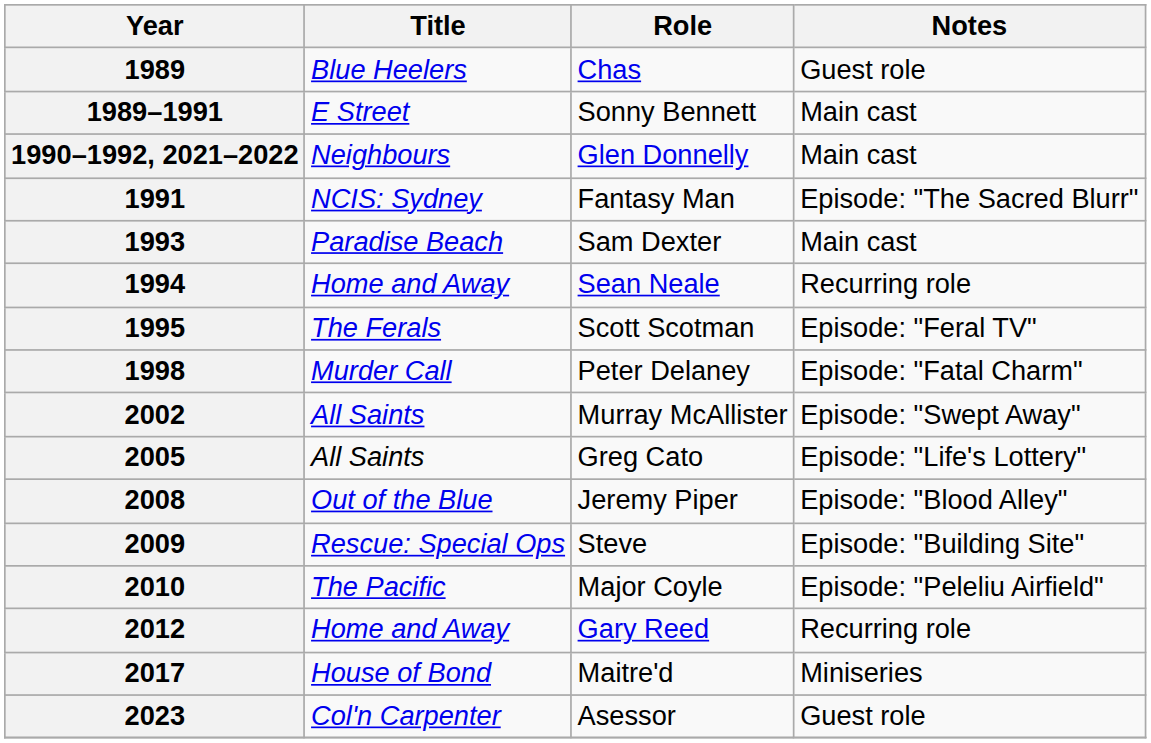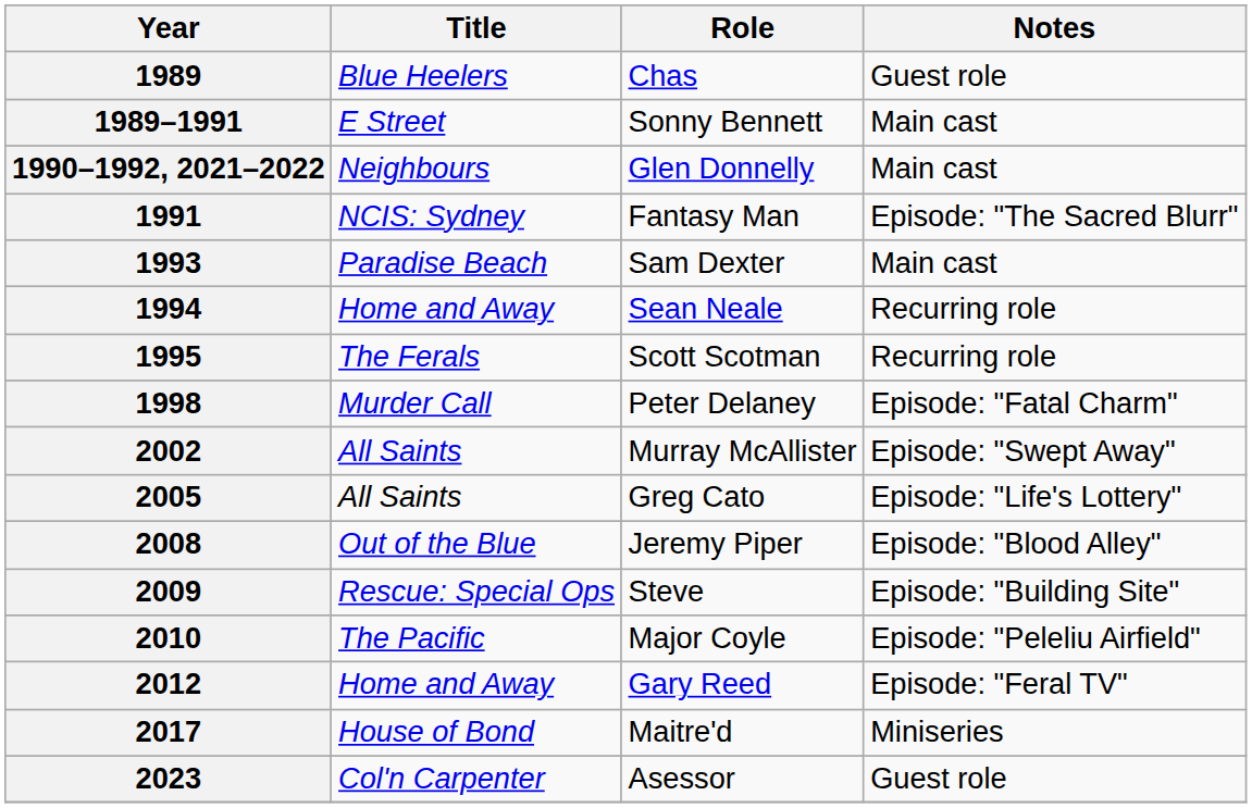1995 | Notes: Episode: "Feral TV" -> Recurring role
2012 | Notes: Recurring role -> Episode: "Feral TV"
